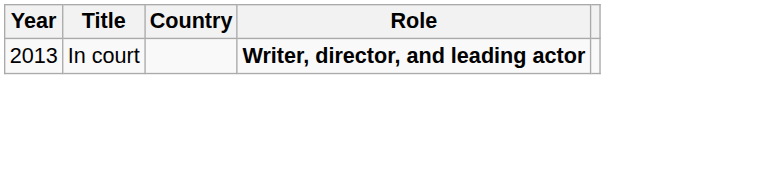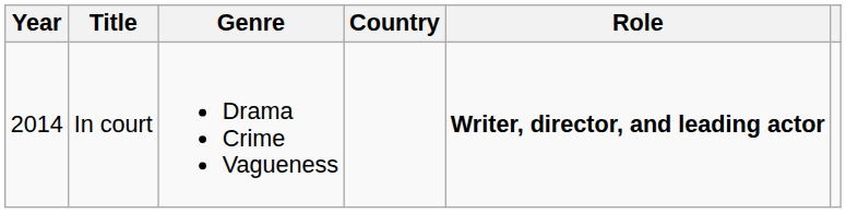+ column: Genre | Drama Crime Vagueness
In court | Year: 2013 -> 2014
